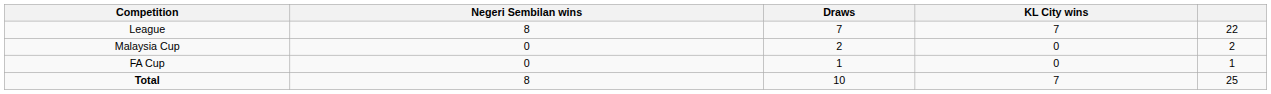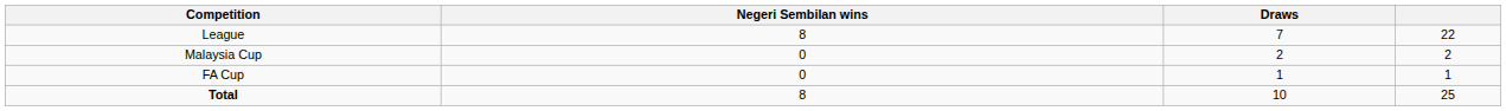- column: KL City wins | 7 | 0 | 0 | 7
